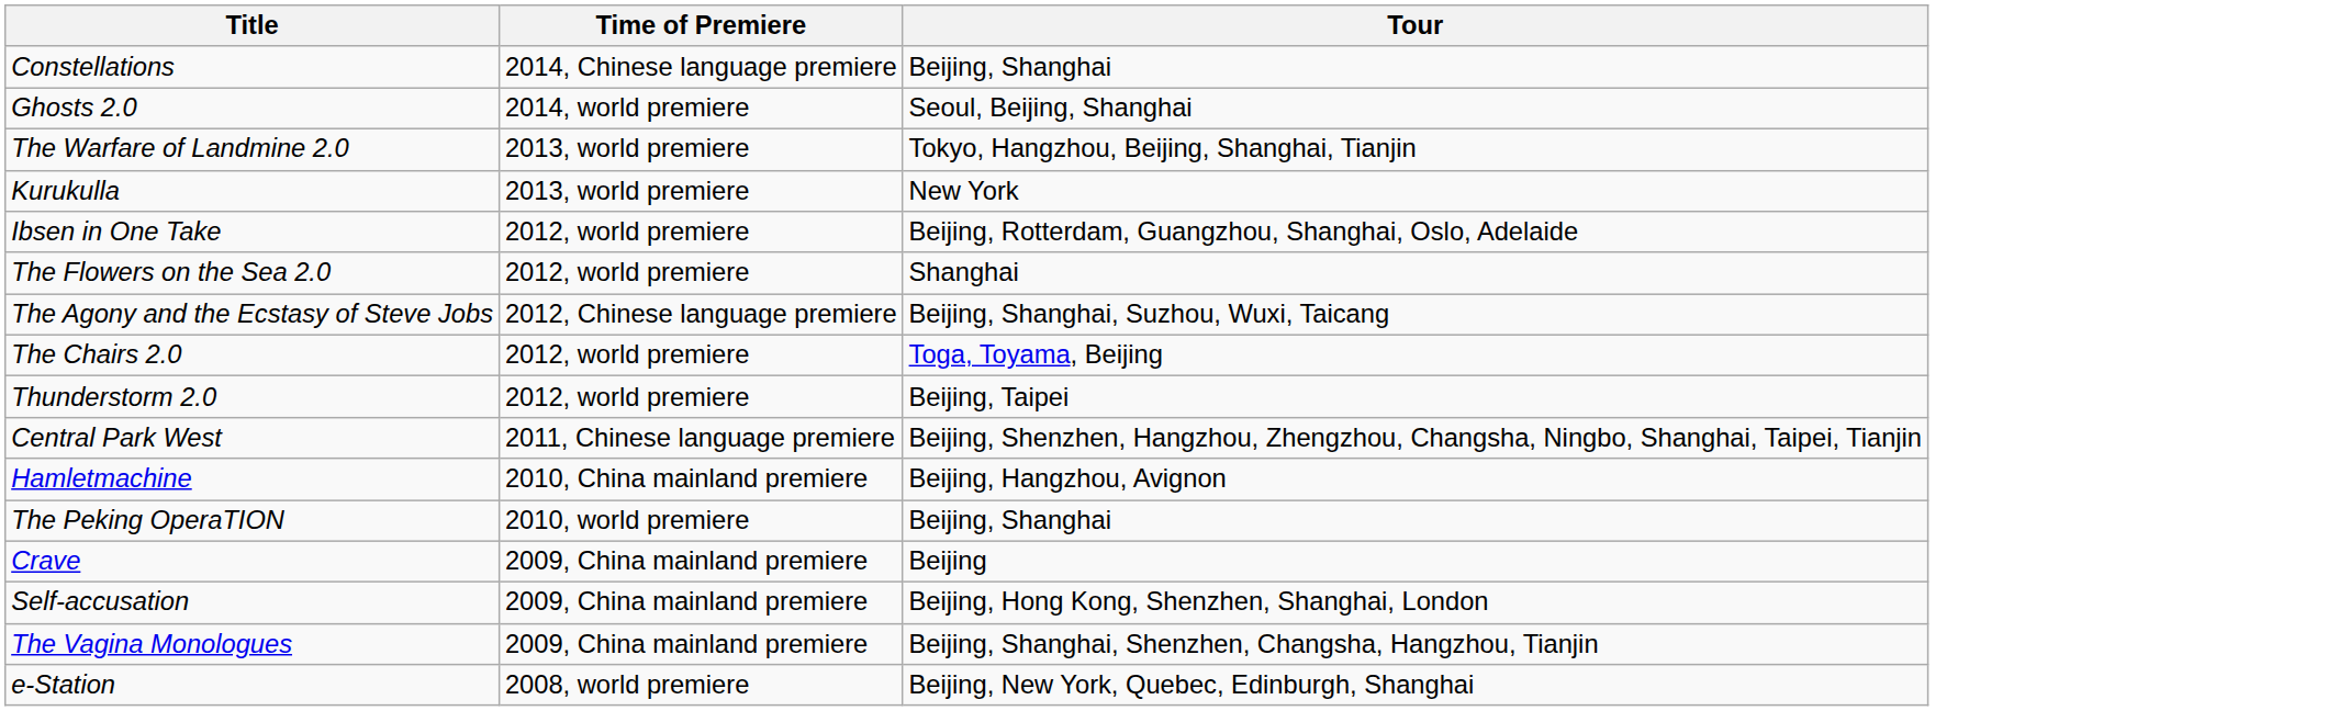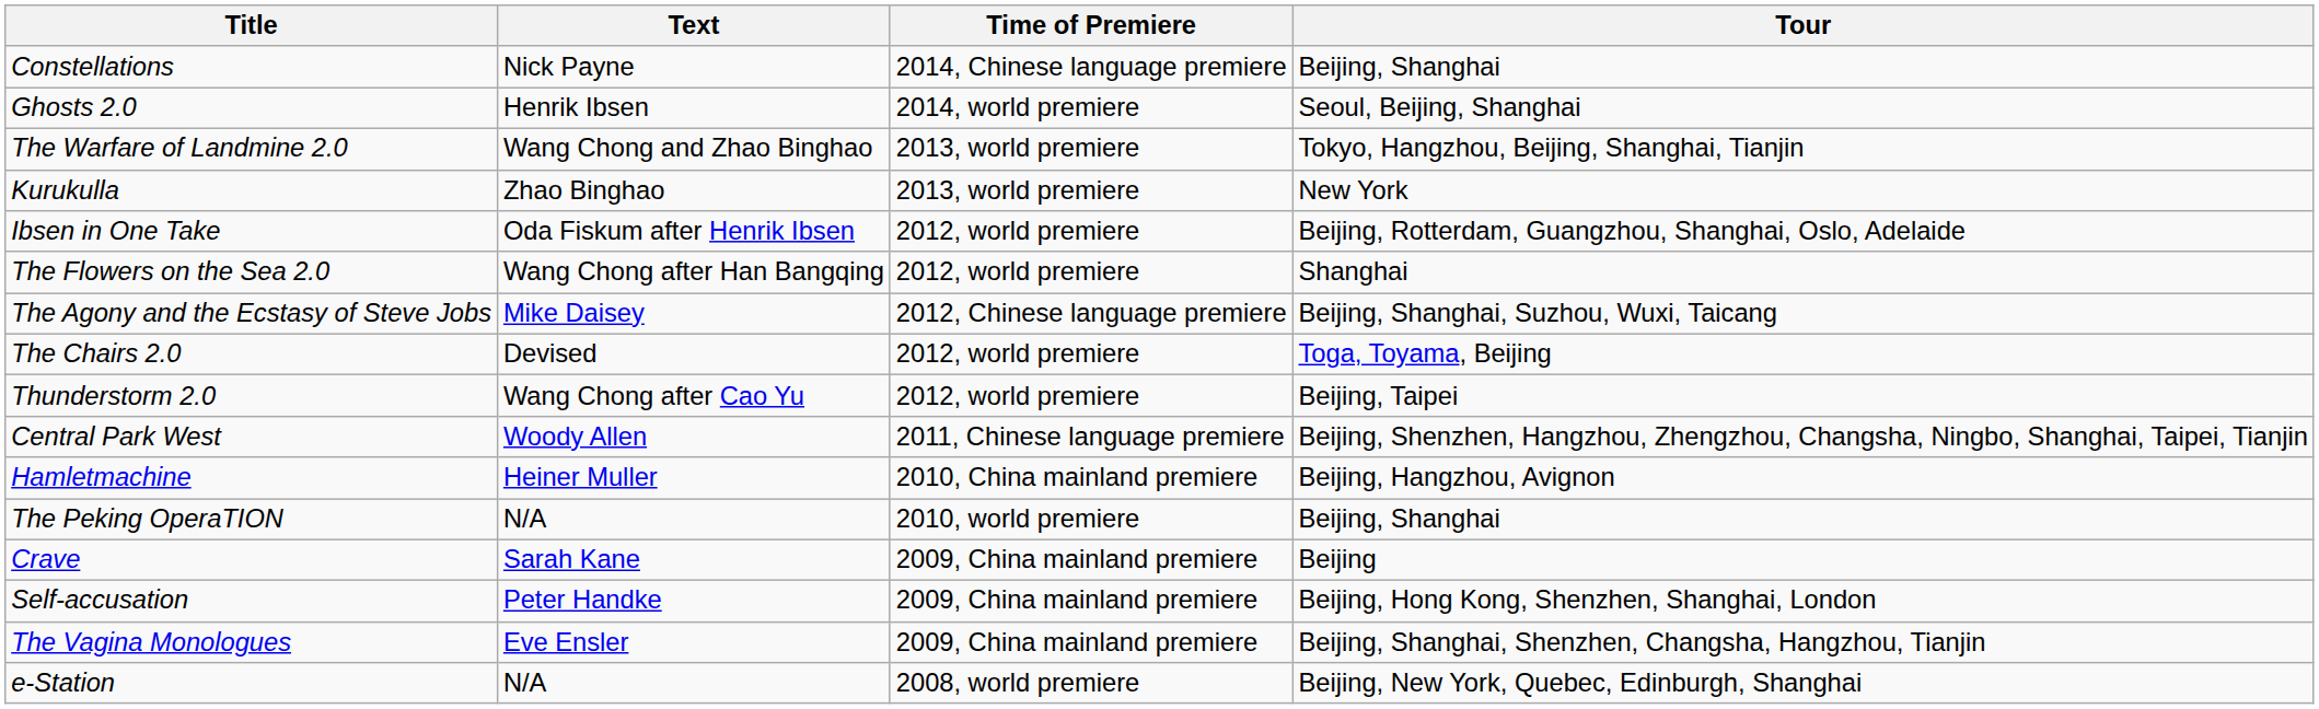+ column: Text | Nick Payne | Henrik Ibsen | Wang Chong and Zhao Binghao | Zhao Binghao | Oda Fiskum after Henrik Ibsen | Wang Chong after Han Bangqing | Mike Daisey | Devised | Wang Chong after Cao Yu | Woody Allen | Heiner Muller | N/A | Sarah Kane | Peter Handke | Eve Ensler | N/A
